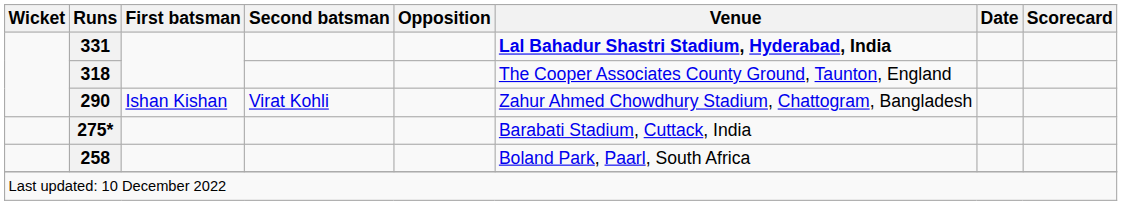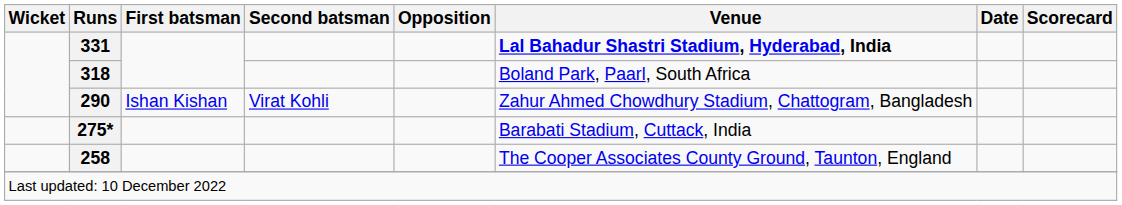318 | Venue: The Cooper Associates County Ground, Taunton, England -> Boland Park, Paarl, South Africa
258 | Venue: Boland Park, Paarl, South Africa -> The Cooper Associates County Ground, Taunton, England
